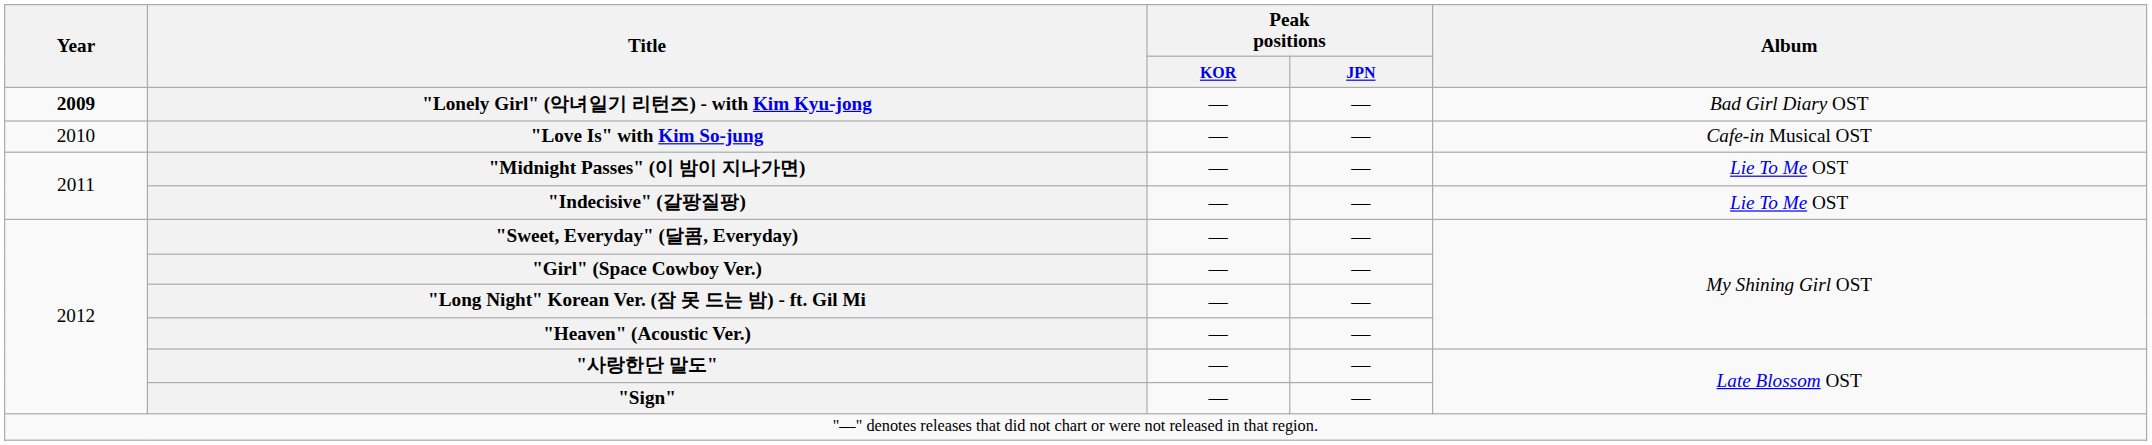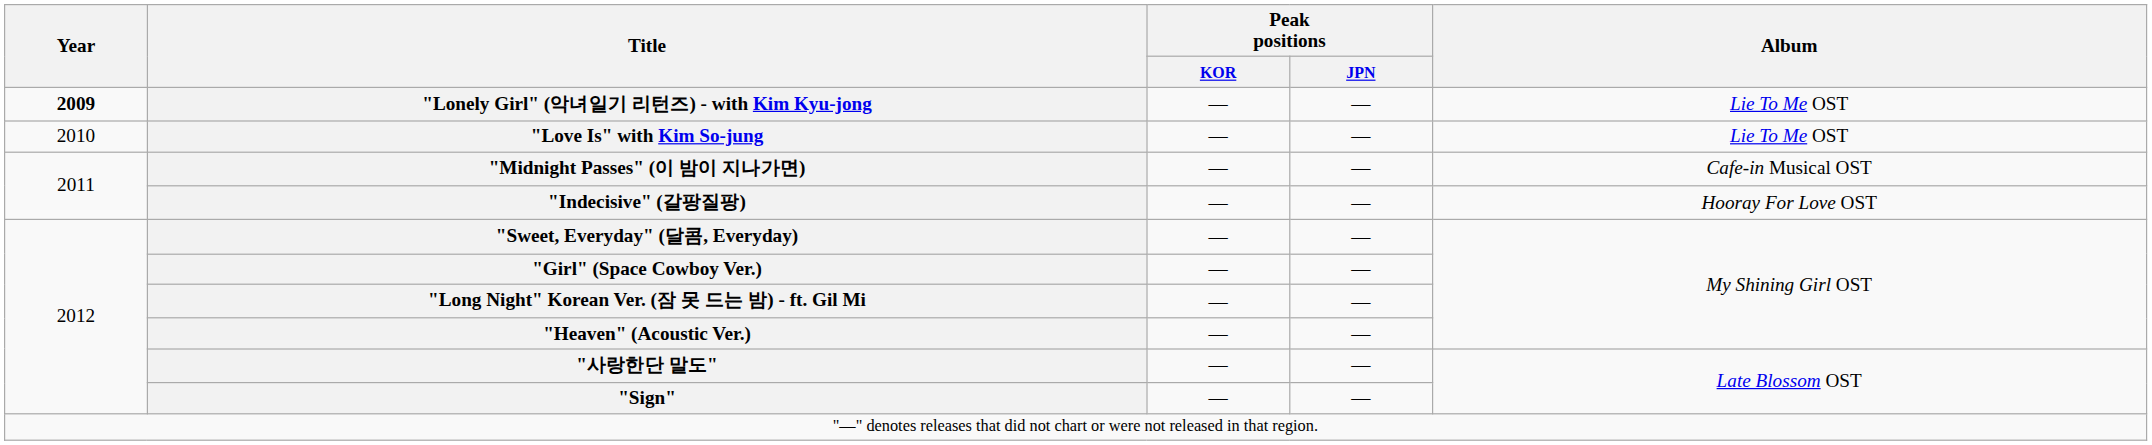"Lonely Girl" (악녀일기 리턴즈) - with Kim Kyu-jong | Album: Bad Girl Diary OST -> Lie To Me OST
"Love Is" with Kim So-jung | Album: Cafe-in Musical OST -> Lie To Me OST
"Midnight Passes" (이 밤이 지나가면) | Album: Lie To Me OST -> Cafe-in Musical OST
"Indecisive" (갈팡질팡) | Album: Lie To Me OST -> Hooray For Love OST
